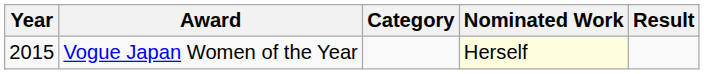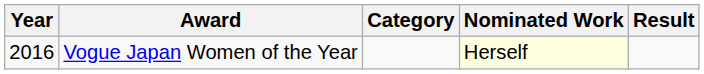Vogue Japan Women of the Year | Year: 2015 -> 2016
